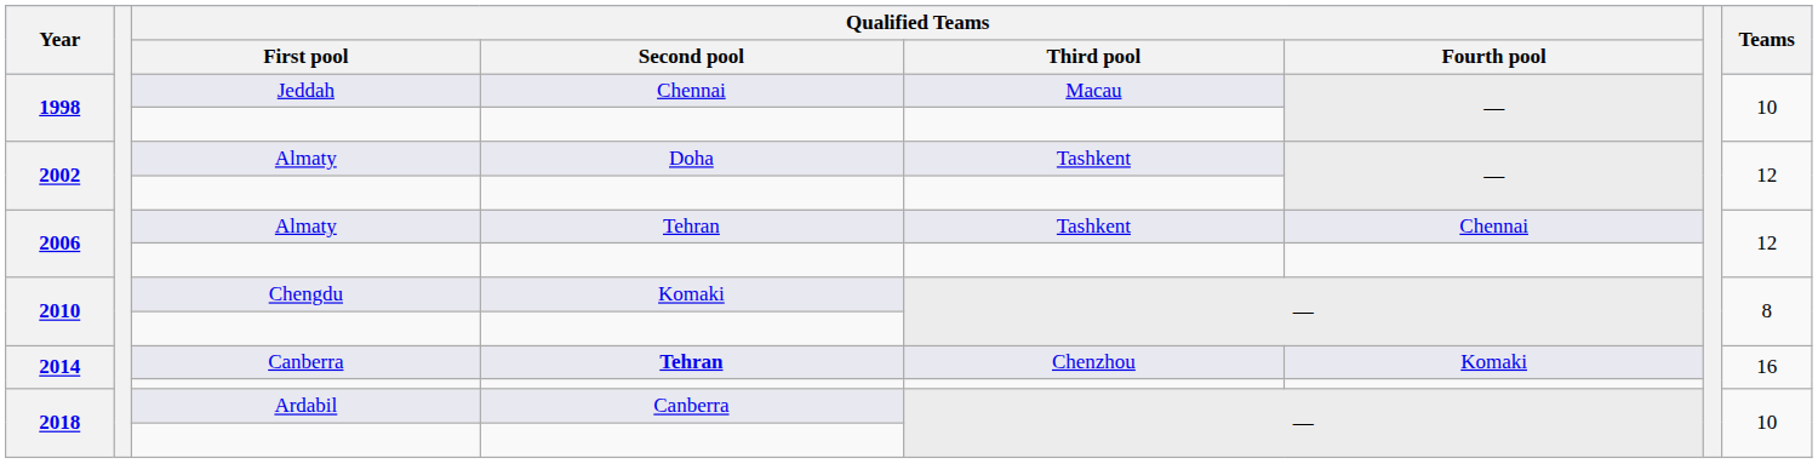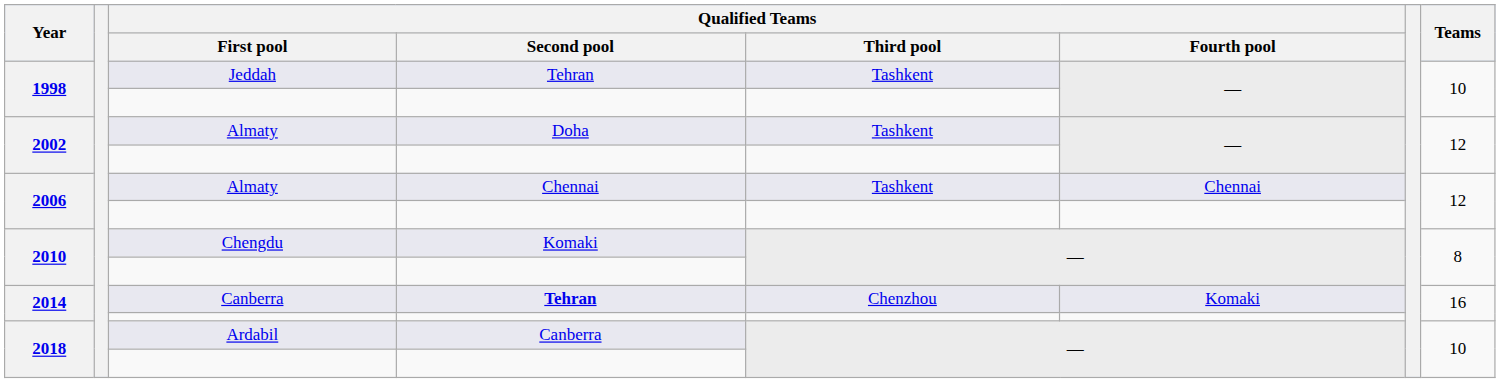1998 / Jeddah | Qualified Teams / Second pool: Chennai -> Tehran
1998 / Jeddah | Qualified Teams / Third pool: Macau -> Tashkent
2006 / Almaty | Qualified Teams / Second pool: Tehran -> Chennai
